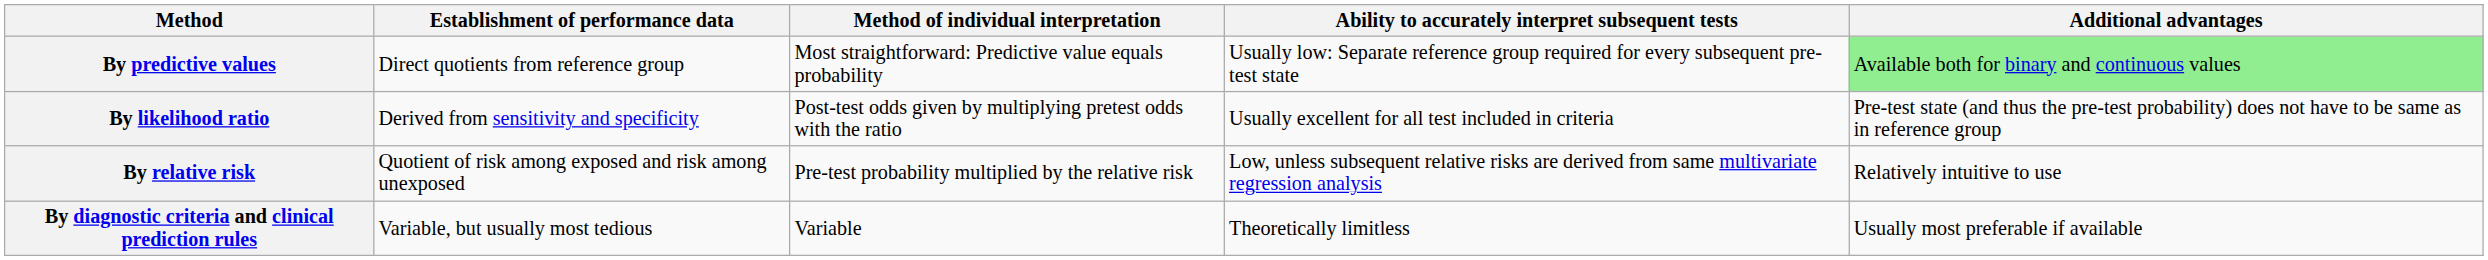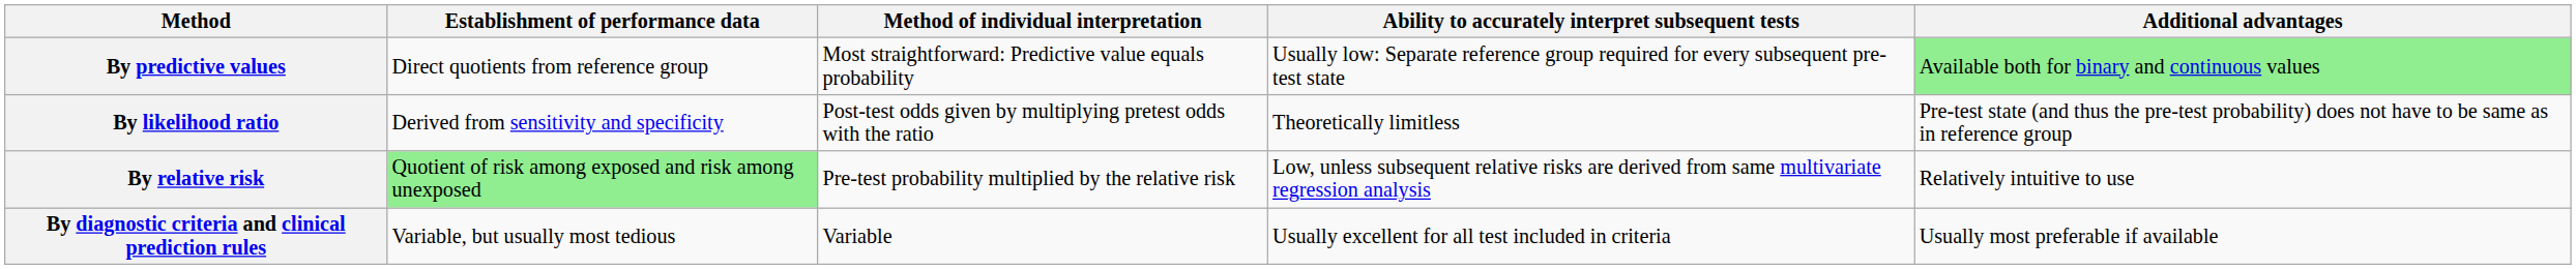By likelihood ratio | Ability to accurately interpret subsequent tests: Usually excellent for all test included in criteria -> Theoretically limitless
By relative risk | Establishment of performance data: no background -> lightgreen background
By diagnostic criteria and clinical prediction rules | Ability to accurately interpret subsequent tests: Theoretically limitless -> Usually excellent for all test included in criteria
